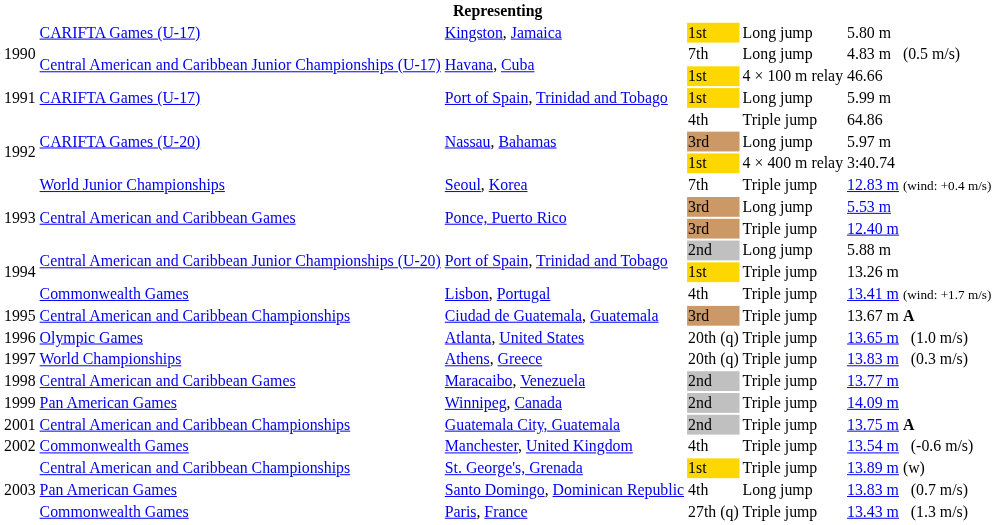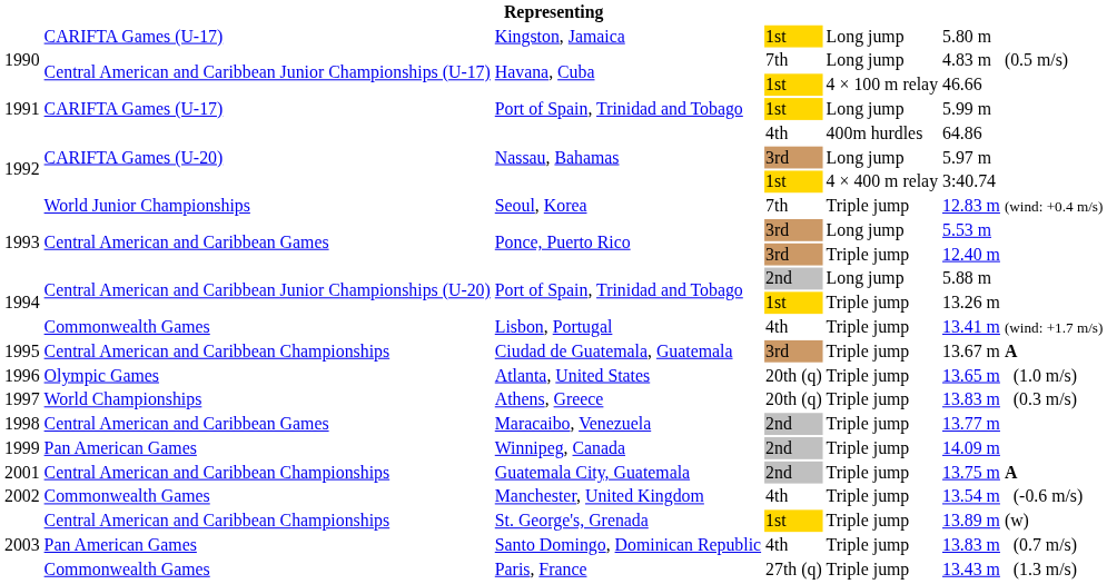Nassau, Bahamas / 4th | column 5: Triple jump -> 400m hurdles
Santo Domingo, Dominican Republic | column 5: Long jump -> Triple jump
